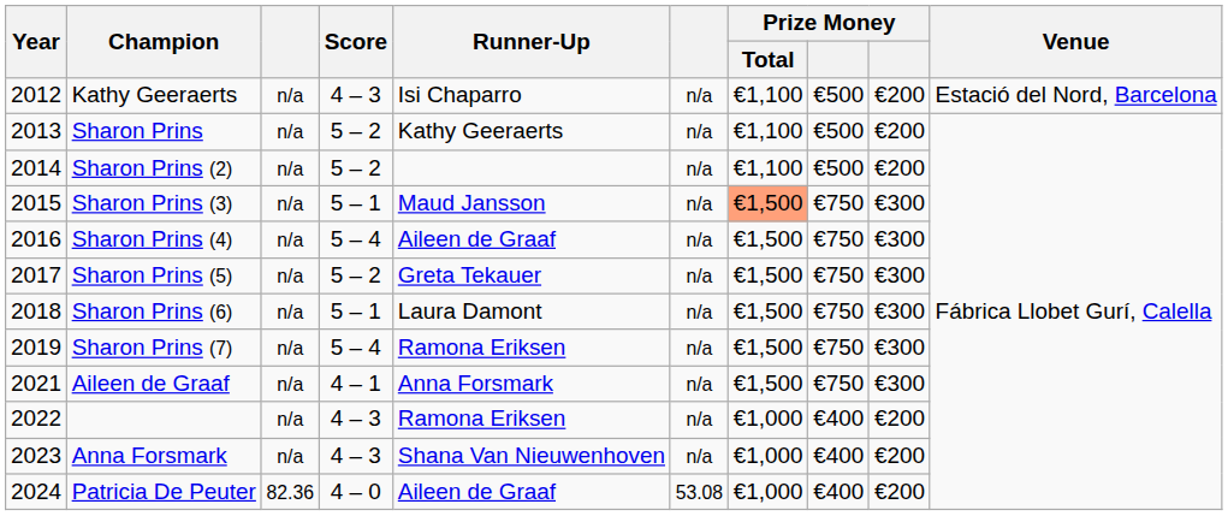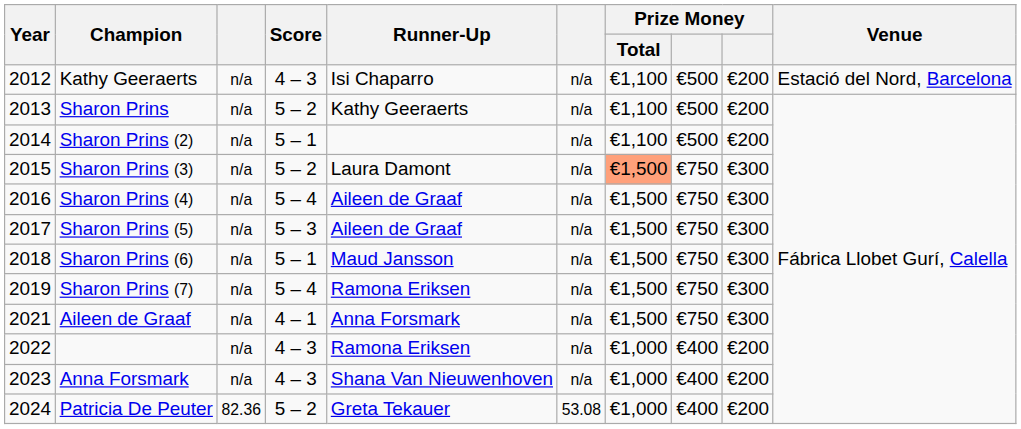Sharon Prins (2) | Score: 5 – 2 -> 5 – 1
Sharon Prins (3) | Score: 5 – 1 -> 5 – 2
Sharon Prins (3) | Runner-Up: Maud Jansson -> Laura Damont
Sharon Prins (5) | Score: 5 – 2 -> 5 – 3
Sharon Prins (5) | Runner-Up: Greta Tekauer -> Aileen de Graaf
Sharon Prins (6) | Runner-Up: Laura Damont -> Maud Jansson
Patricia De Peuter | Score: 4 – 0 -> 5 – 2
Patricia De Peuter | Runner-Up: Aileen de Graaf -> Greta Tekauer
